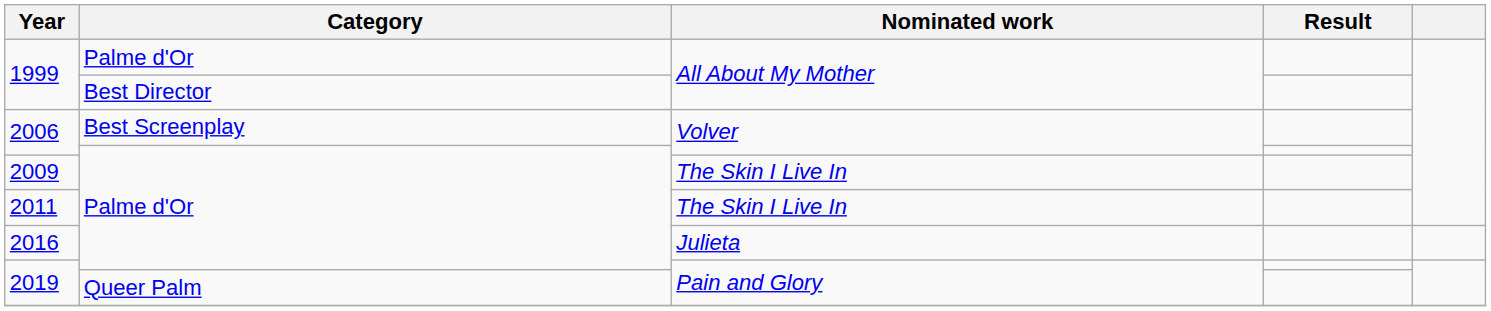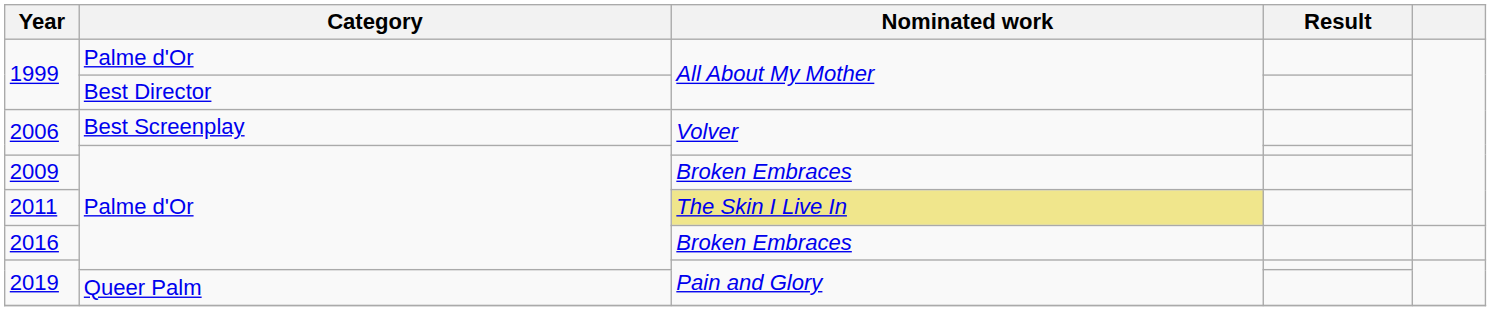2009 | Nominated work: The Skin I Live In -> Broken Embraces
2011 | Nominated work: no background -> khaki background
2016 | Nominated work: Julieta -> Broken Embraces
